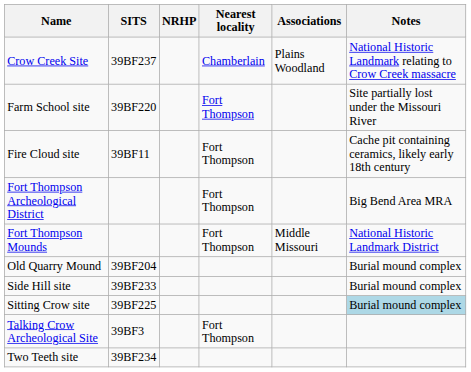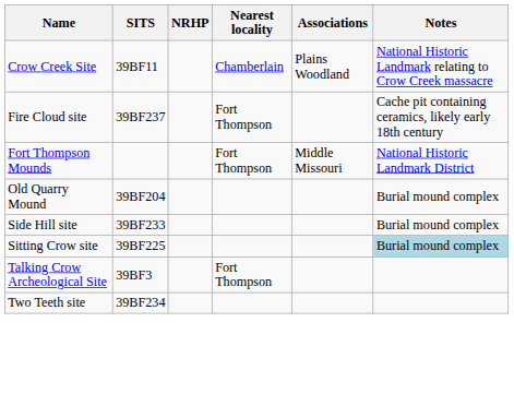Crow Creek Site | SITS: 39BF237 -> 39BF11
- row: Farm School site | 39BF220 | Fort Thompson | Site partially lost under the Missouri River
Fire Cloud site | SITS: 39BF11 -> 39BF237
- row: Fort Thompson Archeological District | Fort Thompson | Big Bend Area MRA
